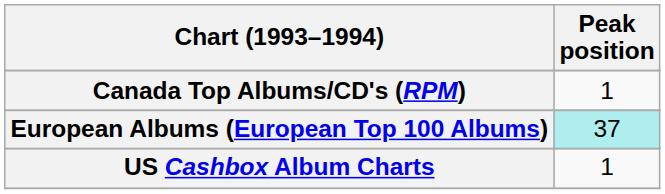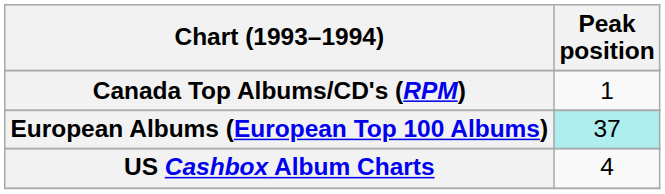US Cashbox Album Charts | Peak position: 1 -> 4
